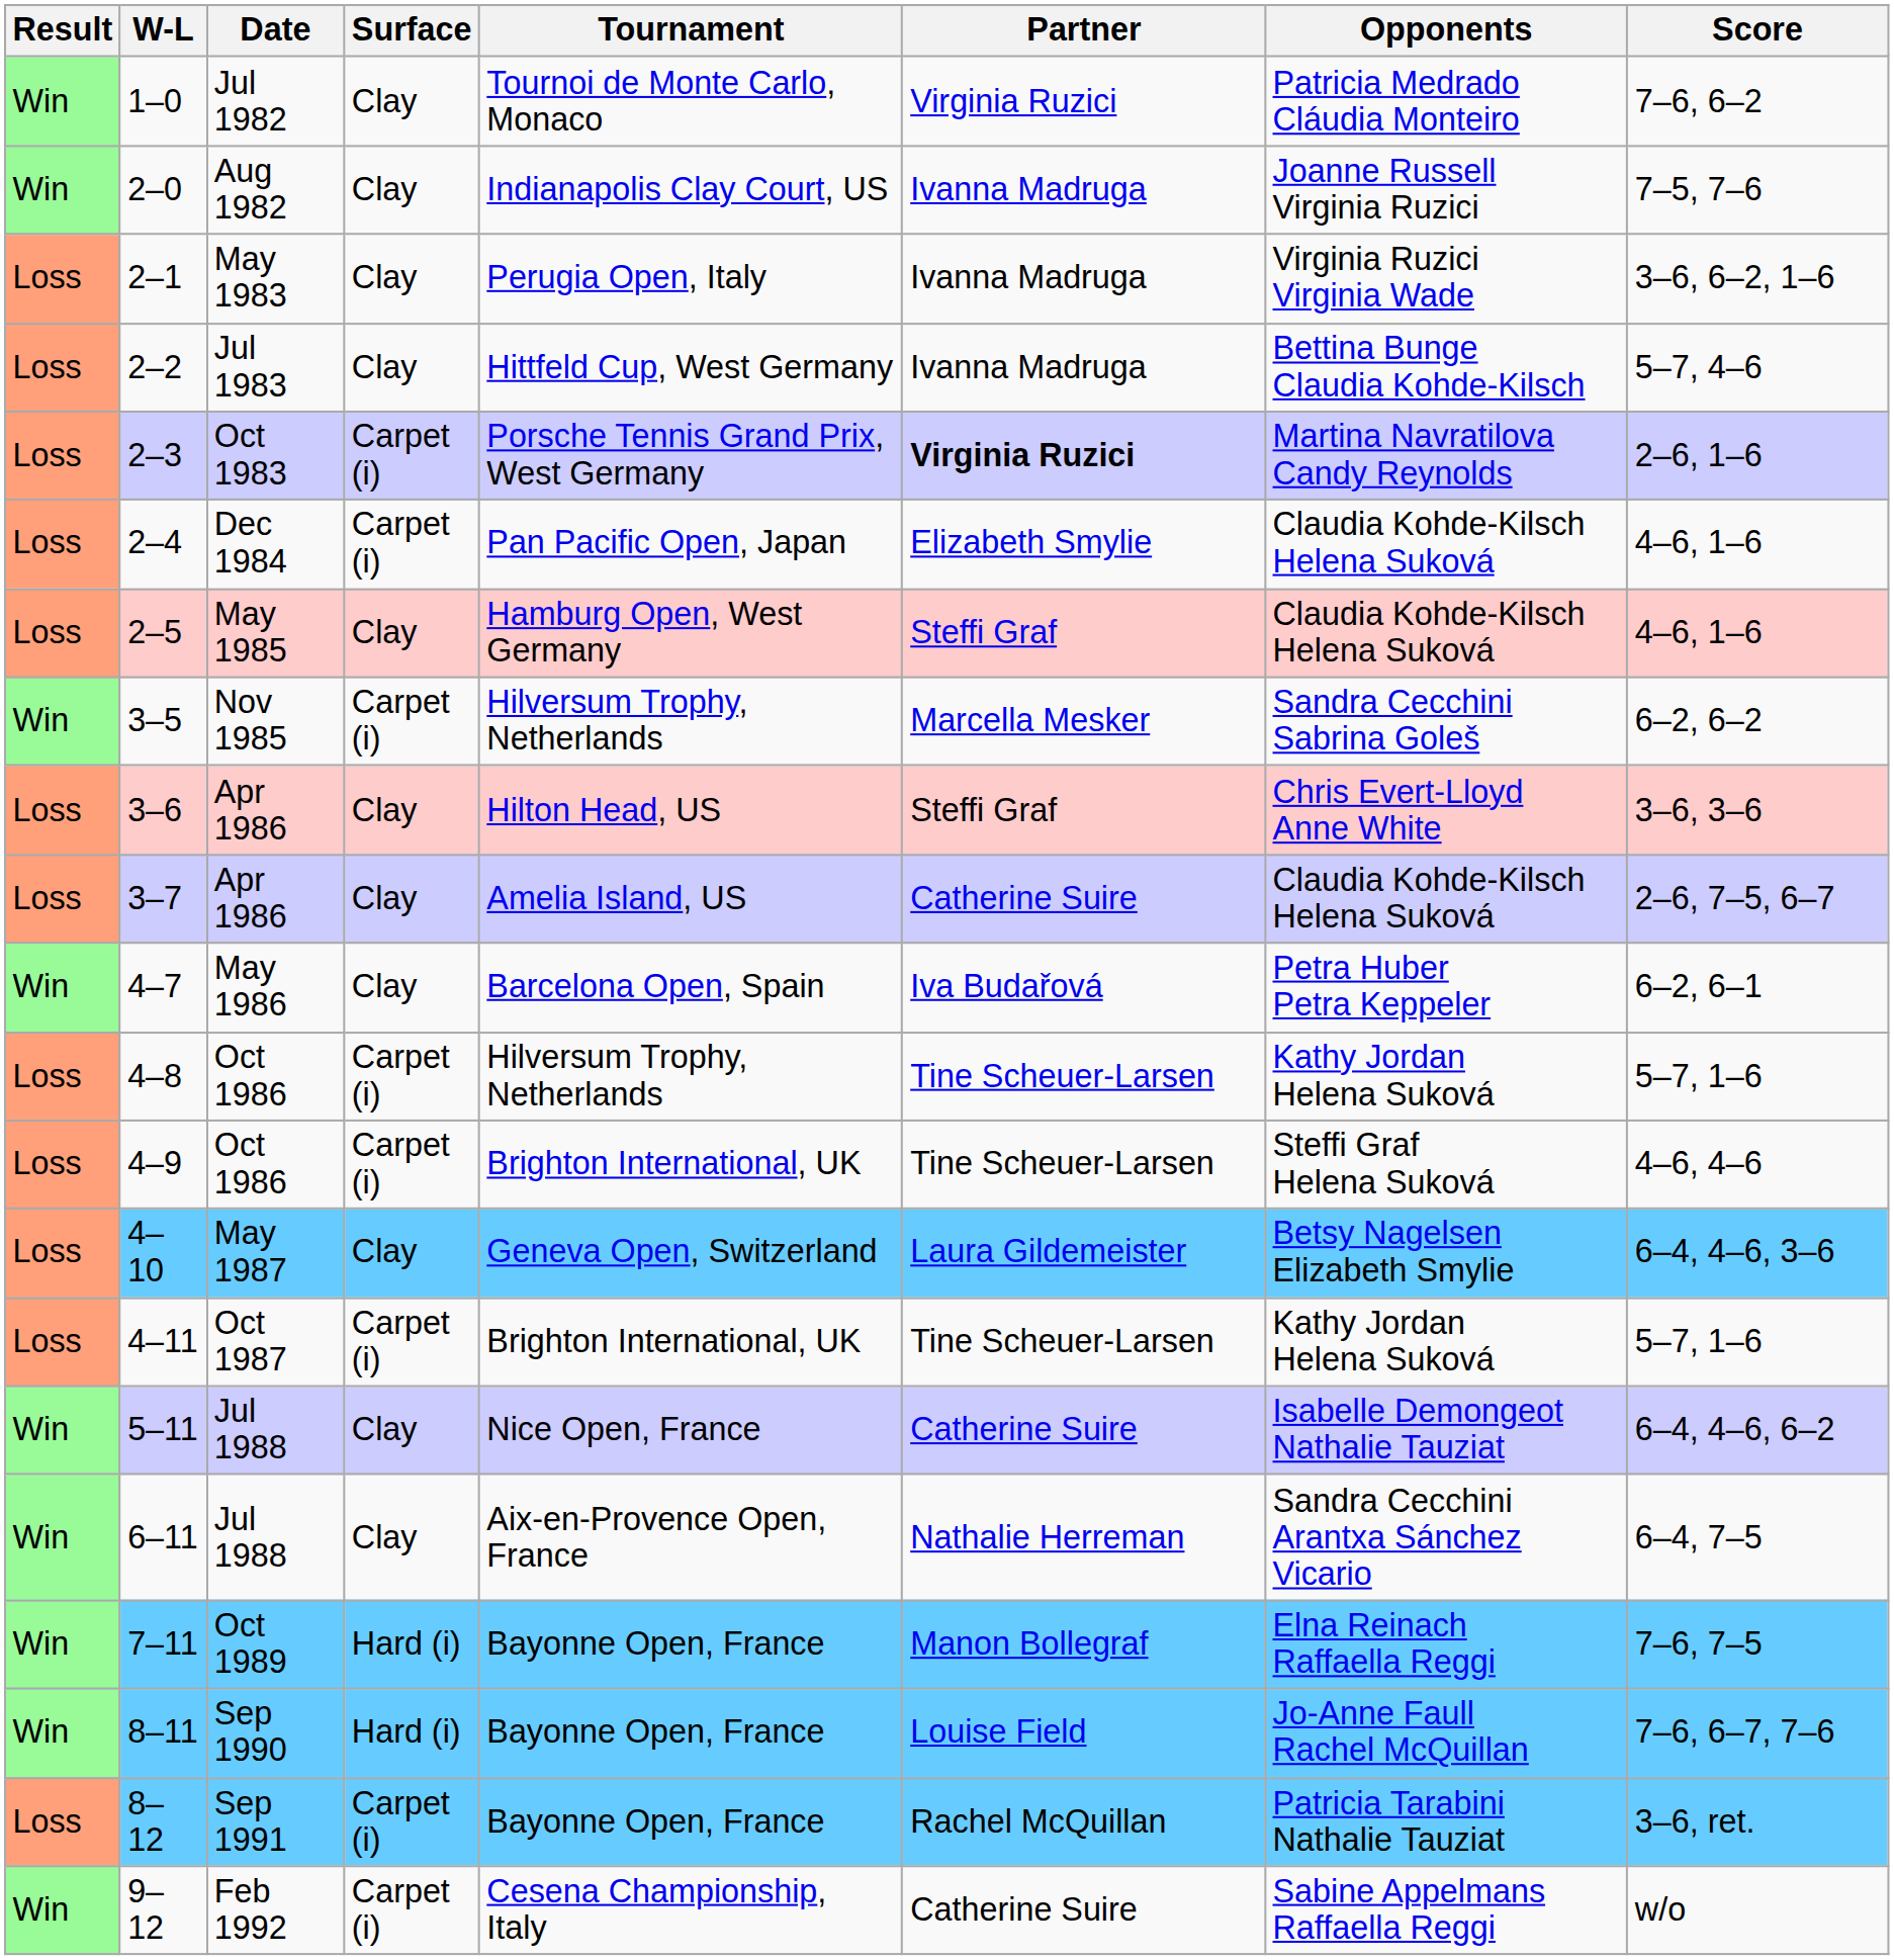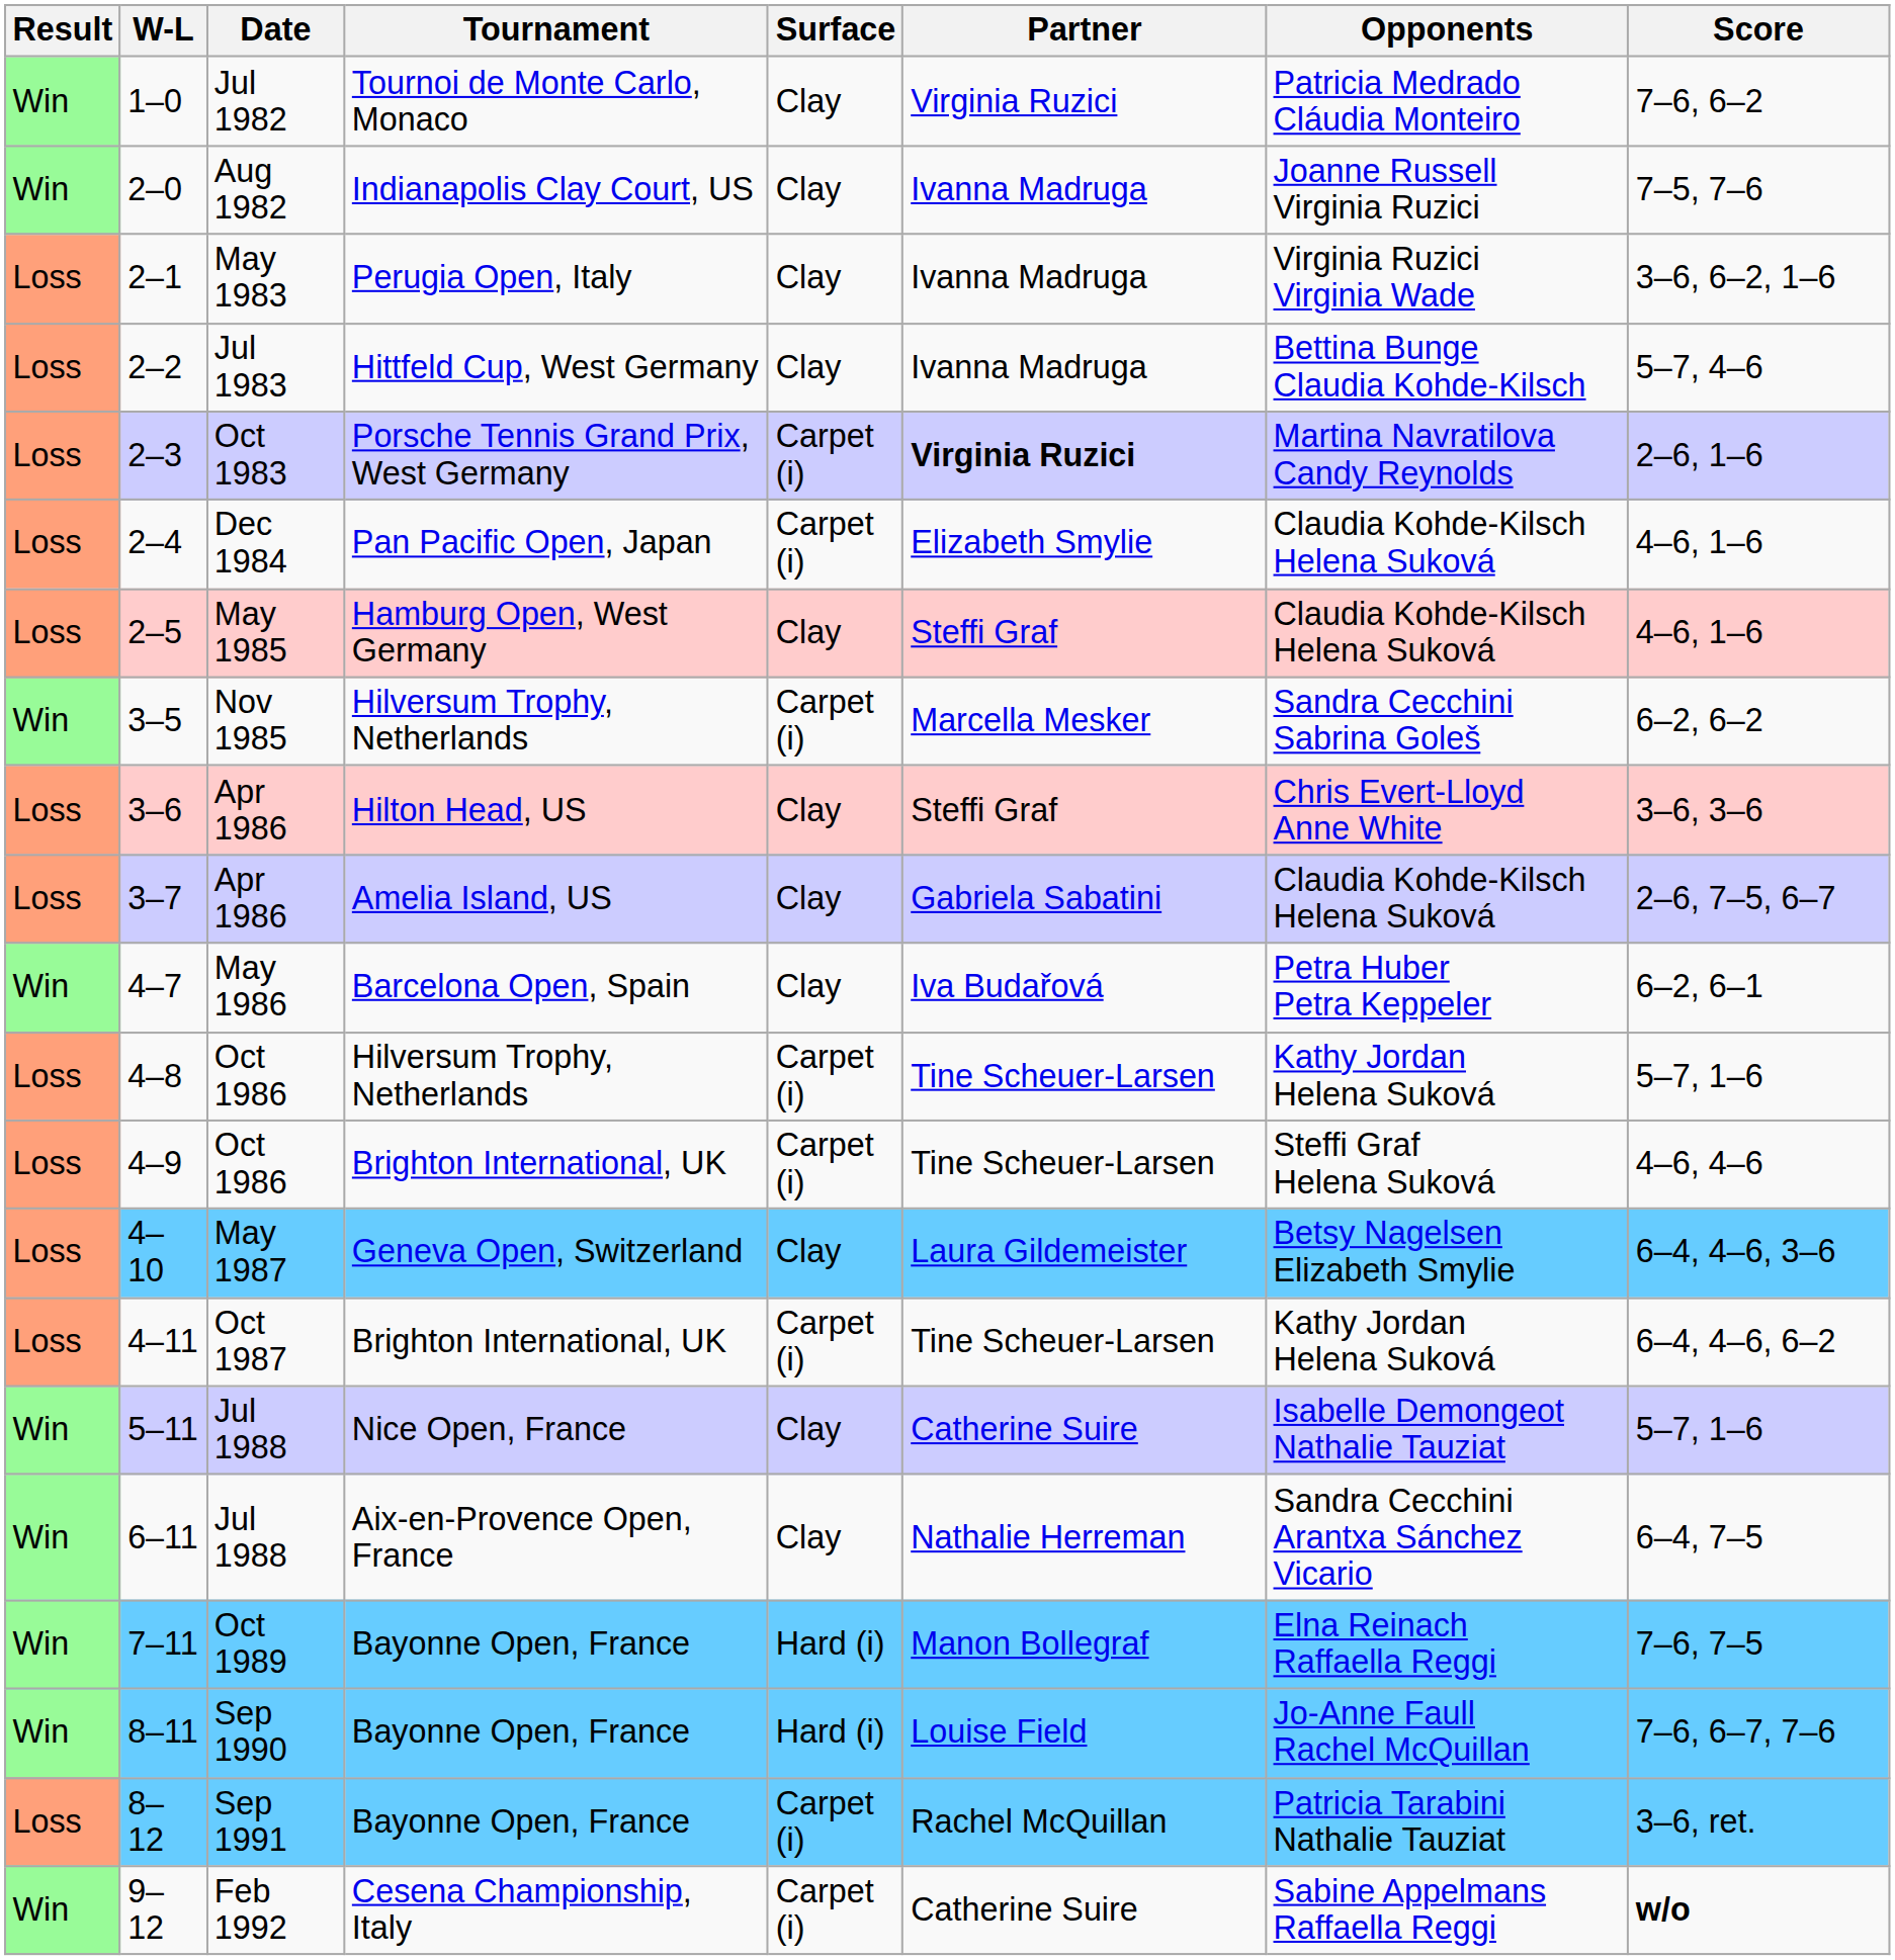columns swapped: Tournament <-> Surface
3–7 | Partner: Catherine Suire -> Gabriela Sabatini
4–11 | Score: 5–7, 1–6 -> 6–4, 4–6, 6–2
5–11 | Score: 6–4, 4–6, 6–2 -> 5–7, 1–6
9–12 | Score: normal -> bold
